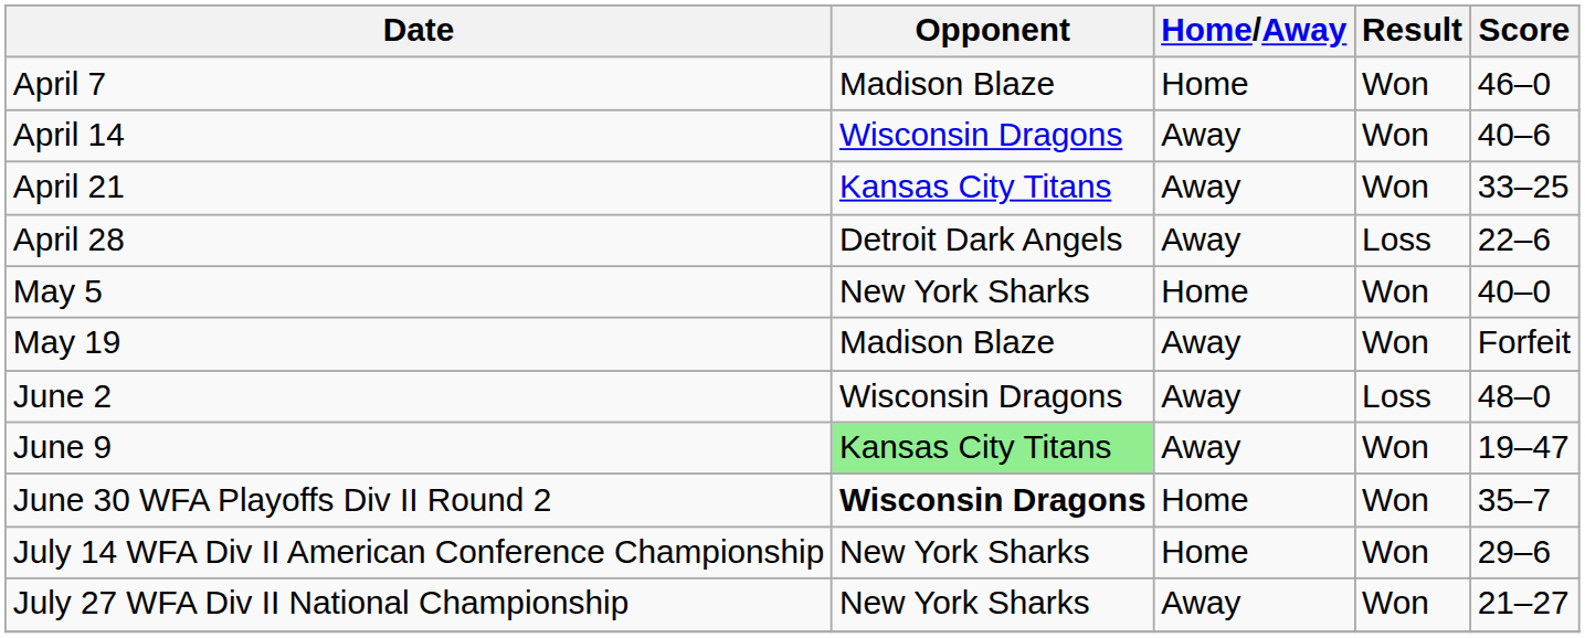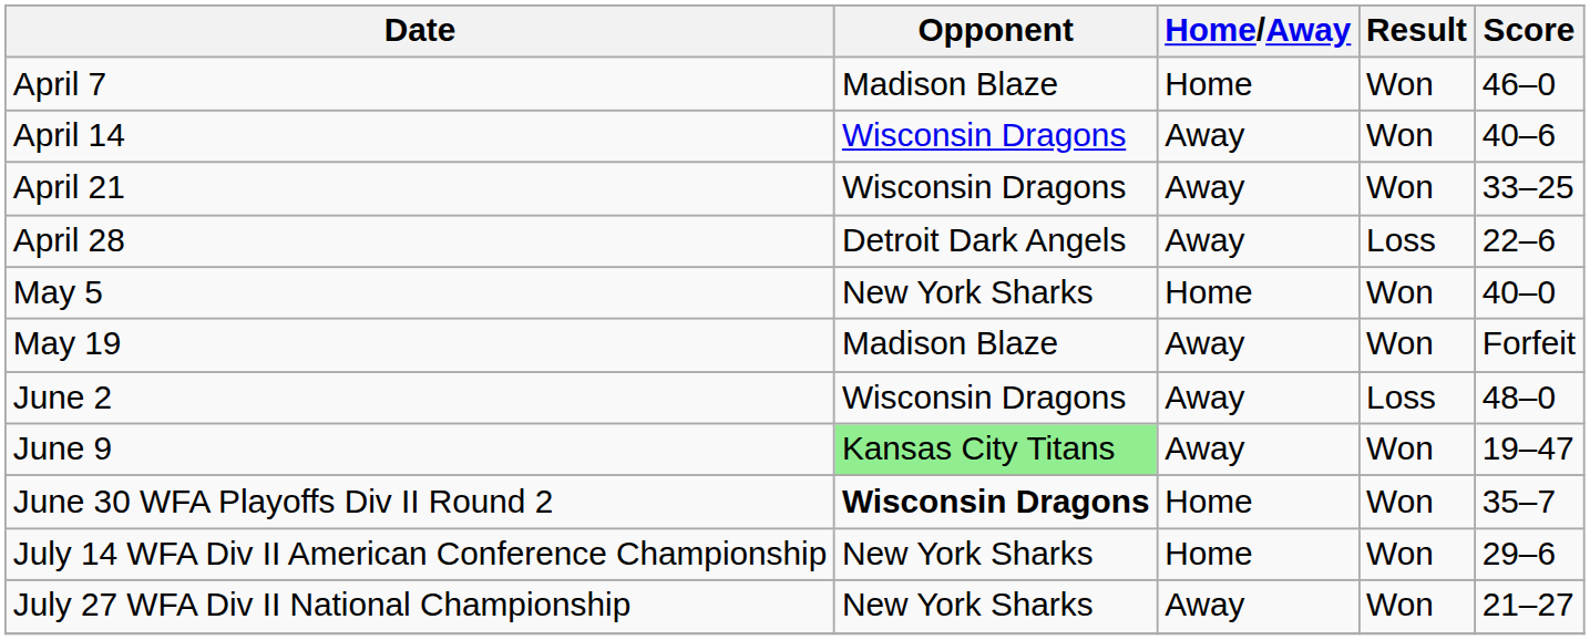April 21 | Opponent: Kansas City Titans -> Wisconsin Dragons
